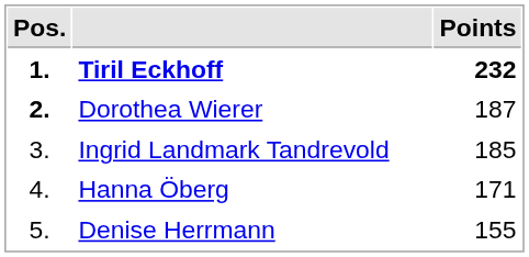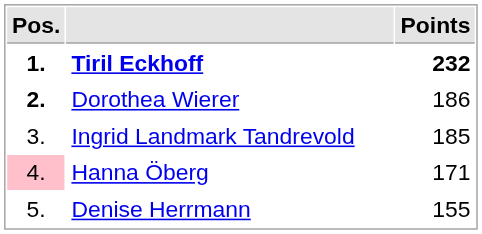Dorothea Wierer | Points: 187 -> 186
Hanna Öberg | Pos.: no background -> pink background
